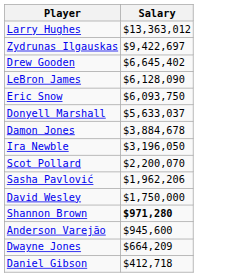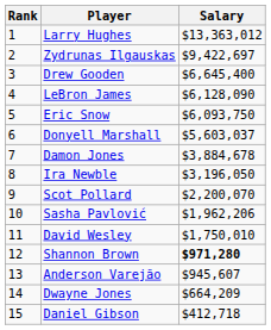+ column: Rank | 1 | 2 | 3 | 4 | 5 | 6 | 7 | 8 | 9 | 10 | 11 | 12 | 13 | 14 | 15
Drew Gooden | Salary: $6,645,402 -> $6,645,400
Donyell Marshall | Salary: $5,633,037 -> $5,603,037
David Wesley | Salary: $1,750,000 -> $1,750,010
Anderson Varejão | Salary: $945,600 -> $945,607
